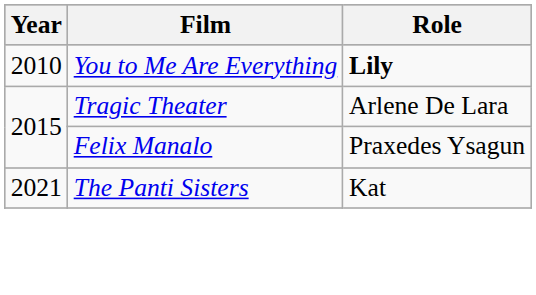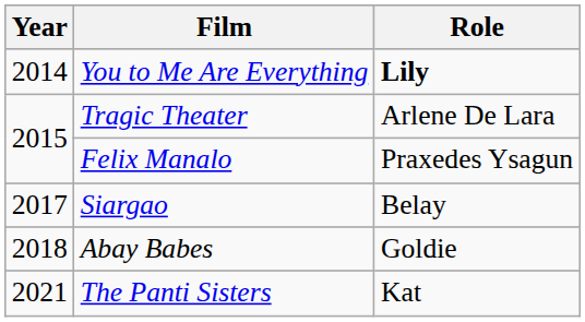You to Me Are Everything | Year: 2010 -> 2014
+ row: 2017 | Siargao | Belay
+ row: 2018 | Abay Babes | Goldie
